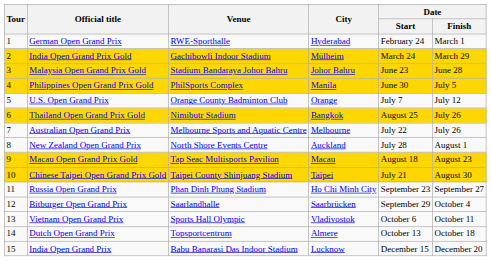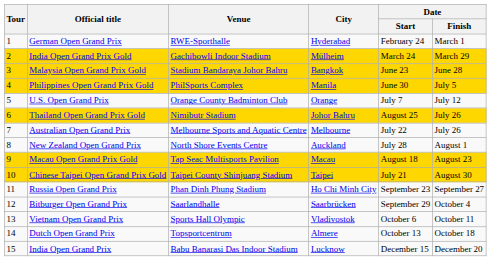Malaysia Open Grand Prix Gold | City: Johor Bahru -> Bangkok
Thailand Open Grand Prix Gold | City: Bangkok -> Johor Bahru
